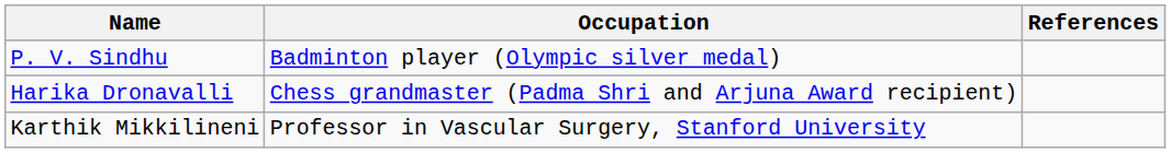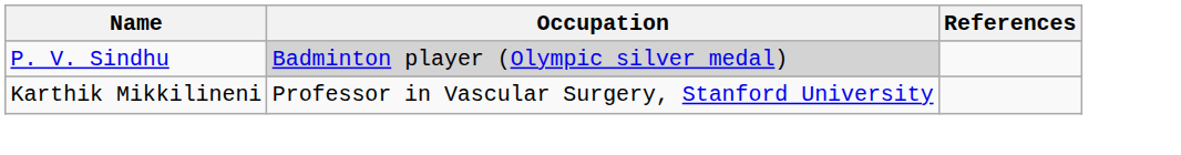P. V. Sindhu | Occupation: no background -> lightgrey background
- row: Harika Dronavalli | Chess grandmaster (Padma Shri and Arjuna Award recipient)
